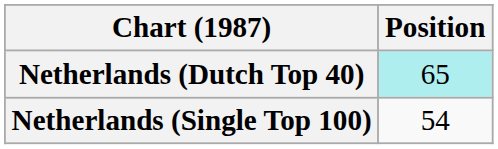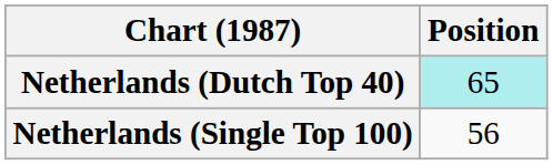Netherlands (Single Top 100) | Position: 54 -> 56
